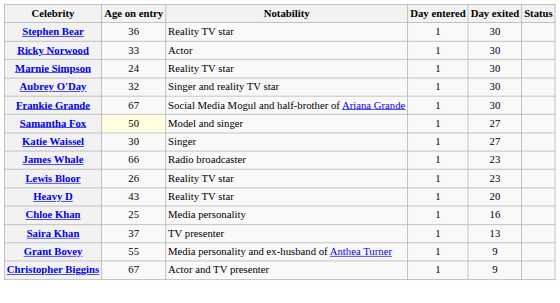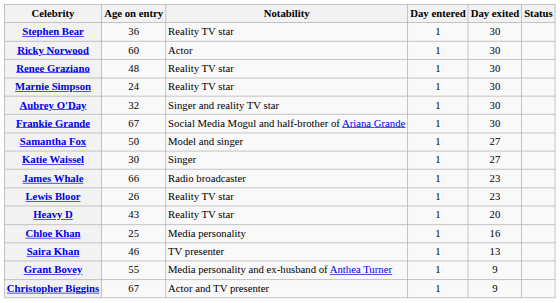Ricky Norwood | Age on entry: 33 -> 60
+ row: Renee Graziano | 48 | Reality TV star | 1 | 30
Samantha Fox | Age on entry: lightyellow background -> no background
Saira Khan | Age on entry: 37 -> 46
